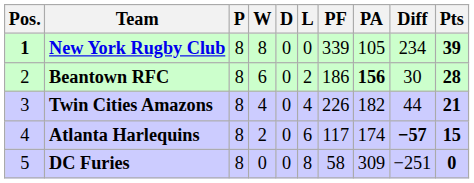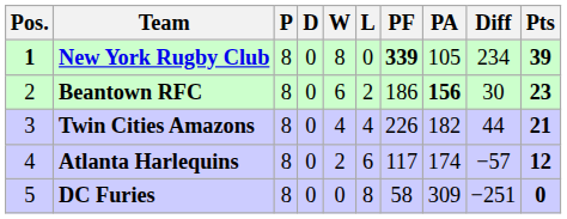columns swapped: W <-> D
New York Rugby Club | PF: normal -> bold
Beantown RFC | Pts: 28 -> 23
Atlanta Harlequins | Diff: bold -> normal
Atlanta Harlequins | Pts: 15 -> 12
